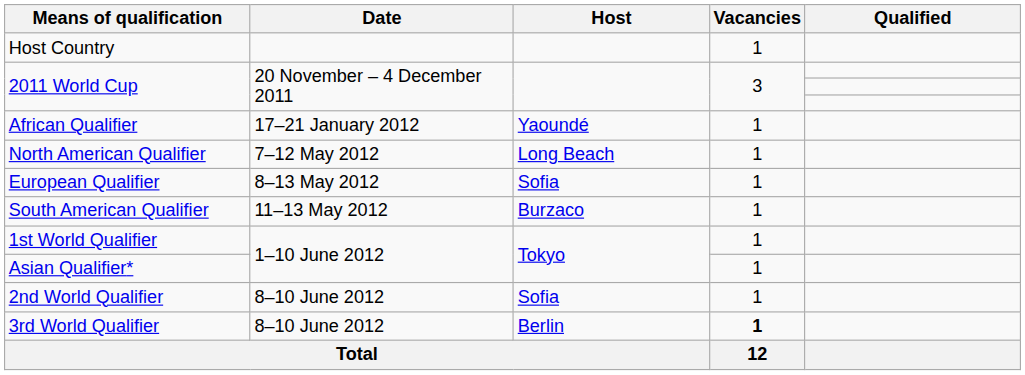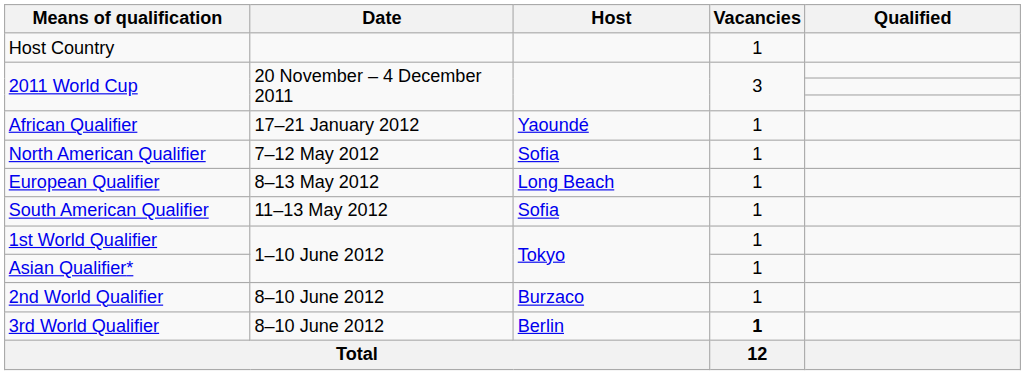North American Qualifier | Host: Long Beach -> Sofia
European Qualifier | Host: Sofia -> Long Beach
South American Qualifier | Host: Burzaco -> Sofia
2nd World Qualifier | Host: Sofia -> Burzaco
